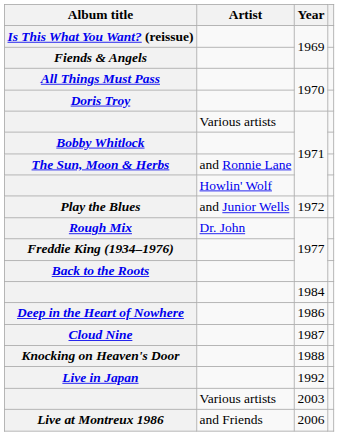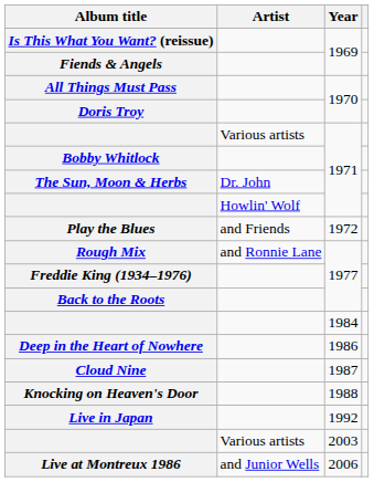The Sun, Moon & Herbs | Artist: and Ronnie Lane -> Dr. John
Play the Blues | Artist: and Junior Wells -> and Friends
Rough Mix | Artist: Dr. John -> and Ronnie Lane
Live at Montreux 1986 | Artist: and Friends -> and Junior Wells
